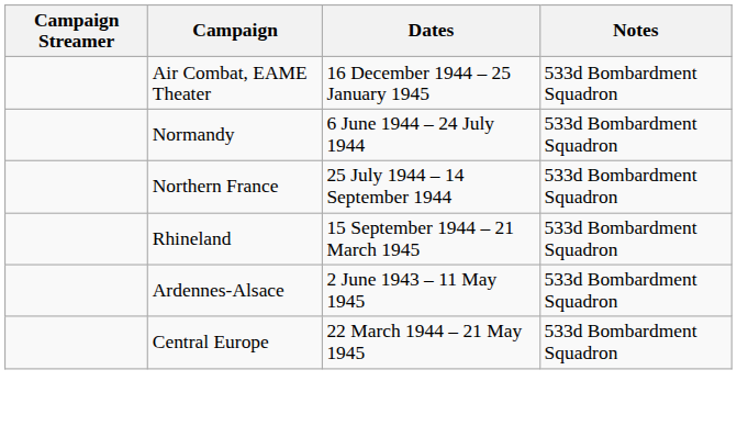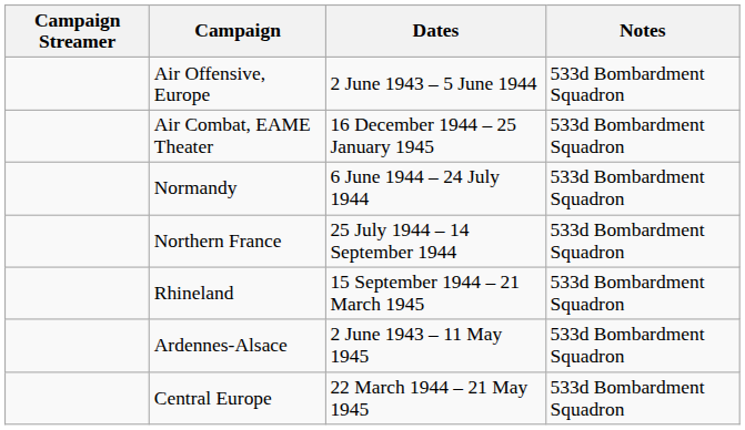+ row: Air Offensive, Europe | 2 June 1943 – 5 June 1944 | 533d Bombardment Squadron
